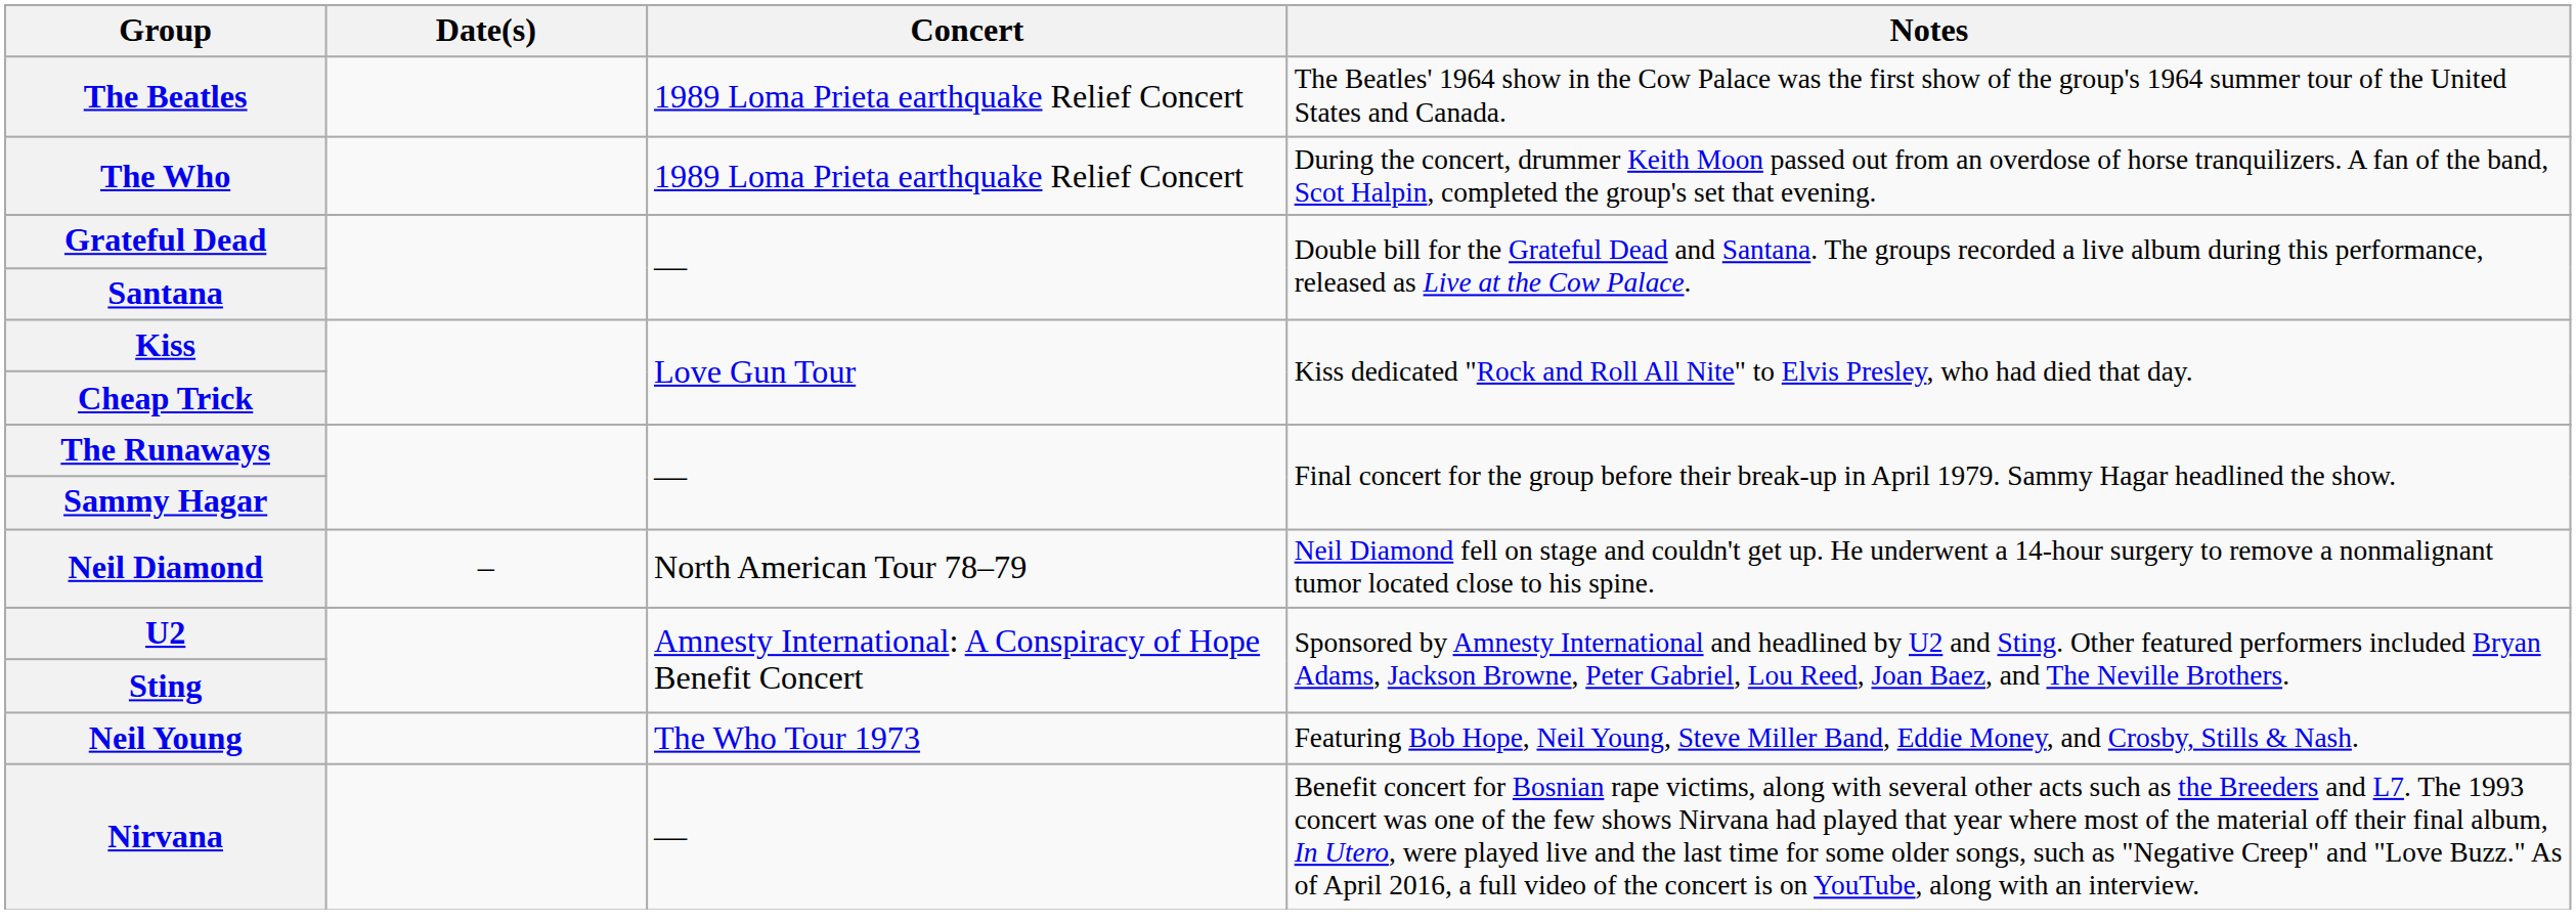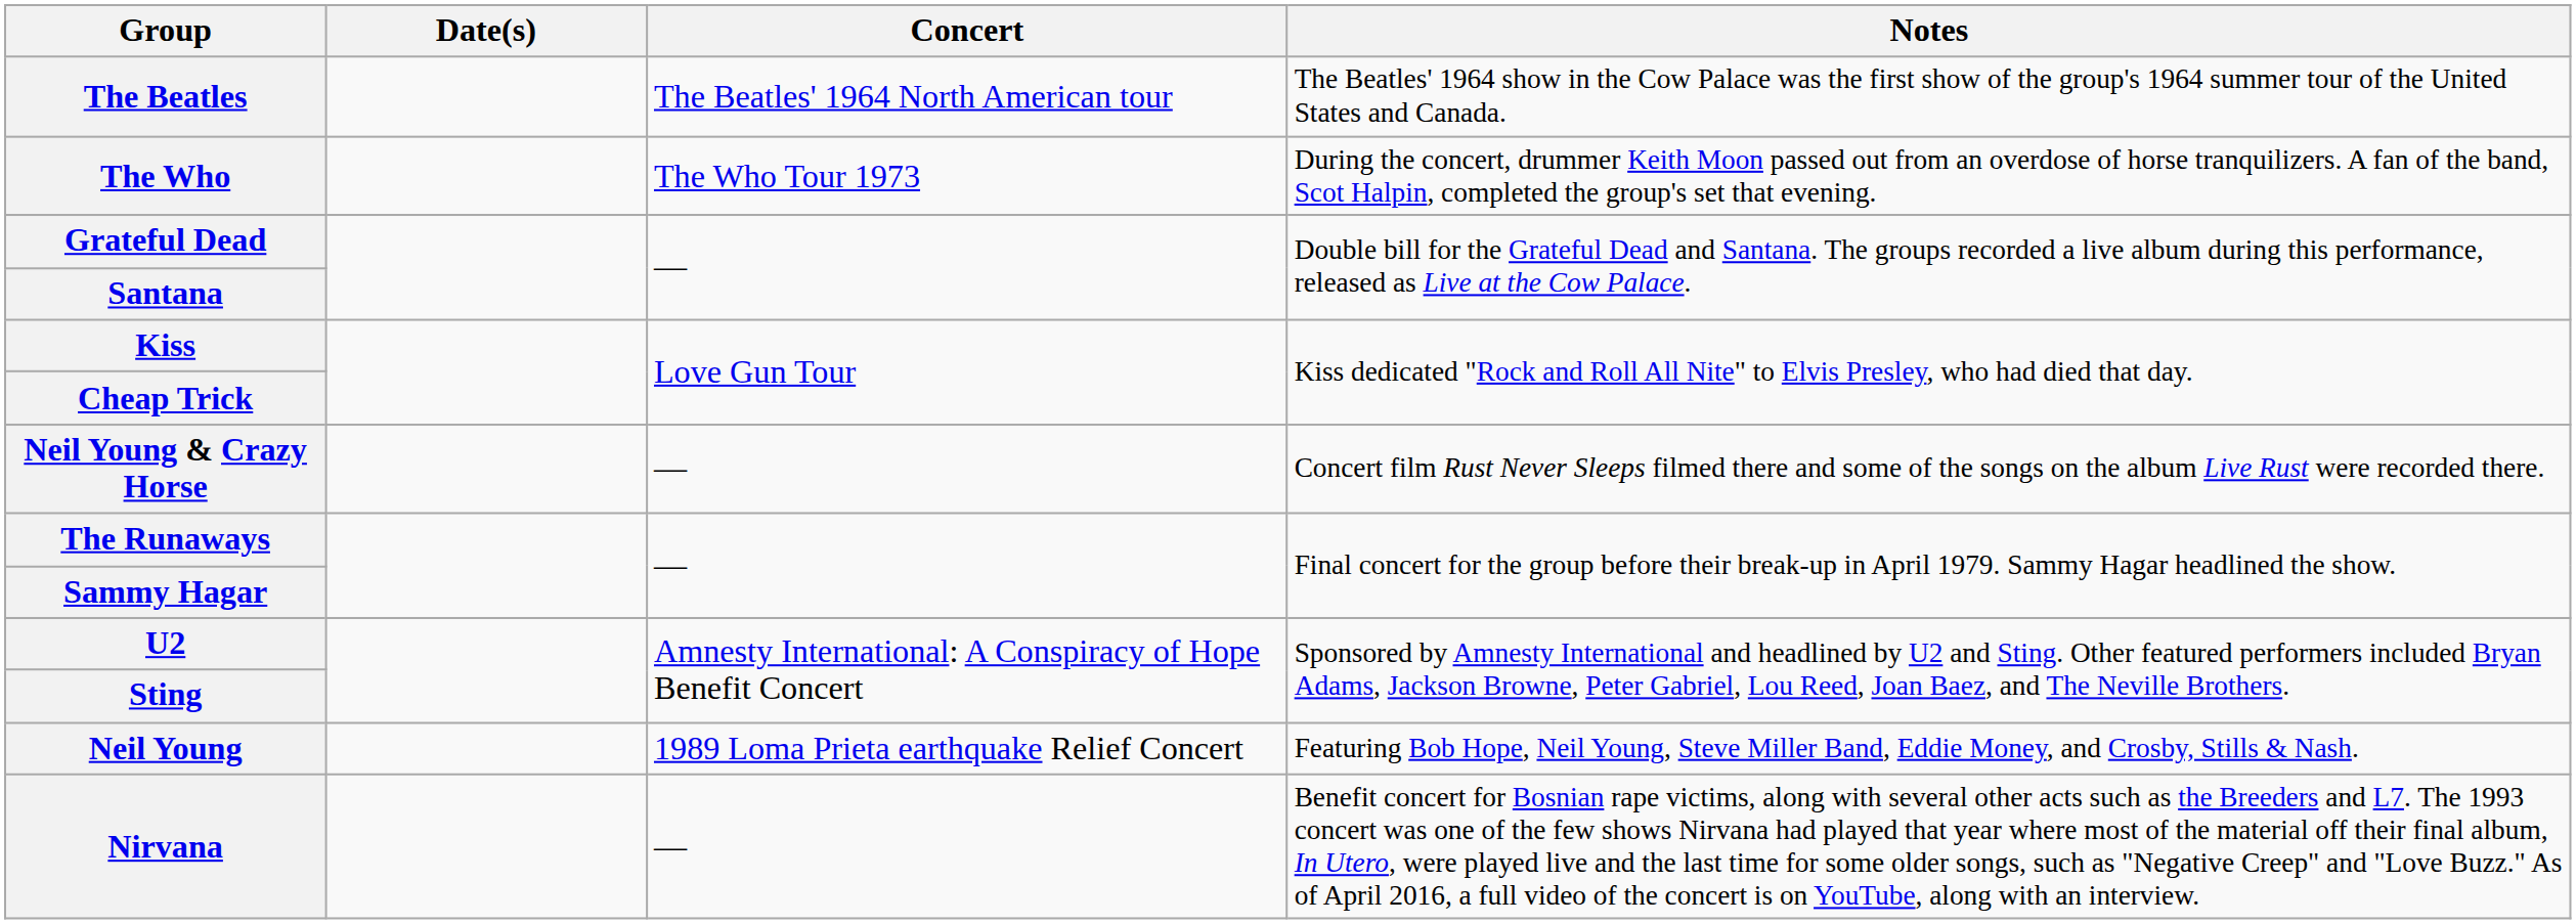The Beatles | Concert: 1989 Loma Prieta earthquake Relief Concert -> The Beatles' 1964 North American tour
The Who | Concert: 1989 Loma Prieta earthquake Relief Concert -> The Who Tour 1973
+ row: Neil Young & Crazy Horse | — | Concert film Rust Never Sleeps filmed there and some of the songs on the album Live Rust were recorded there.
- row: Neil Diamond | – | North American Tour 78–79 | Neil Diamond fell on stage and couldn't get up. He underwent a 14-hour surgery to remove a nonmalignant tumor located close to his spine.
Neil Young | Concert: The Who Tour 1973 -> 1989 Loma Prieta earthquake Relief Concert
